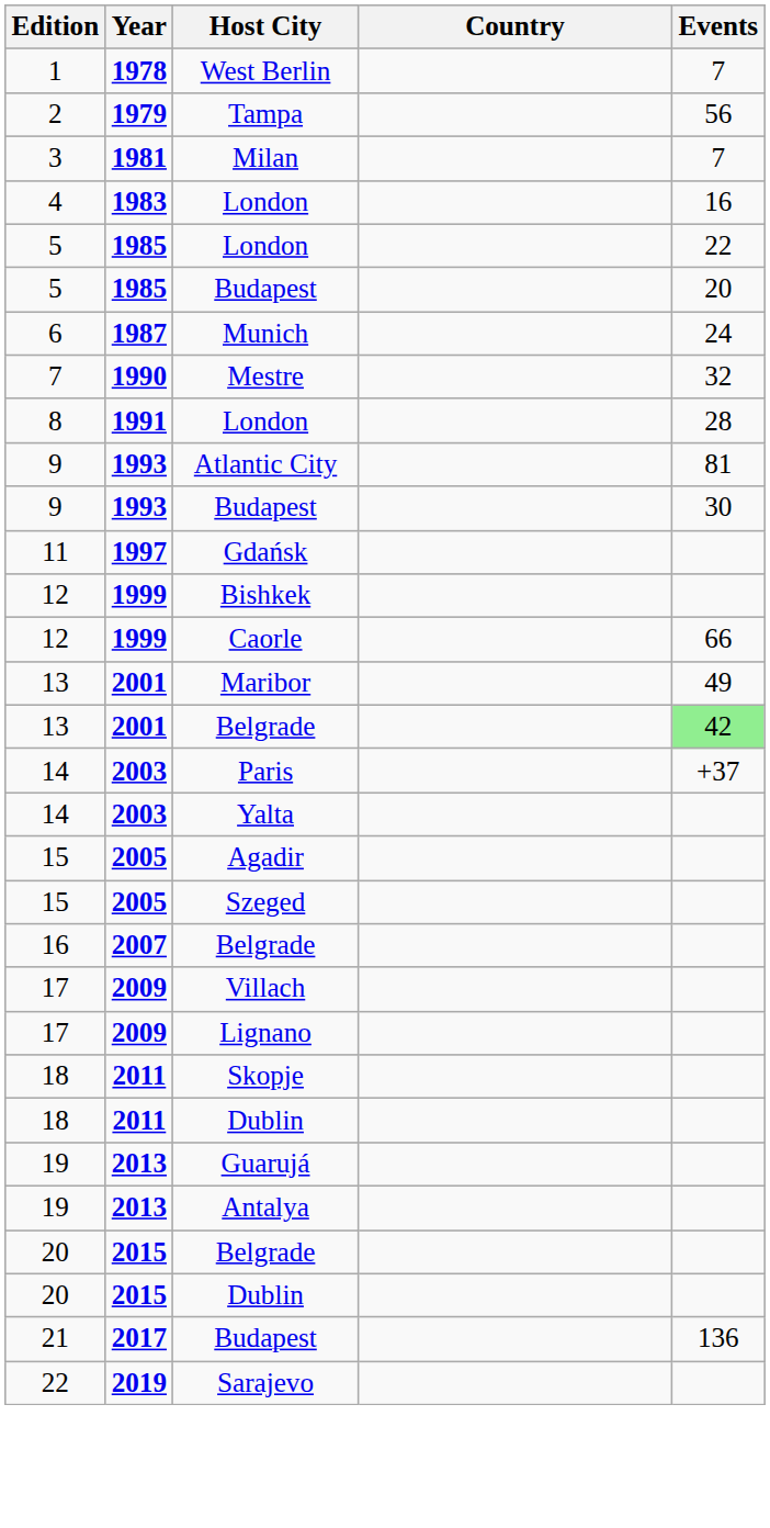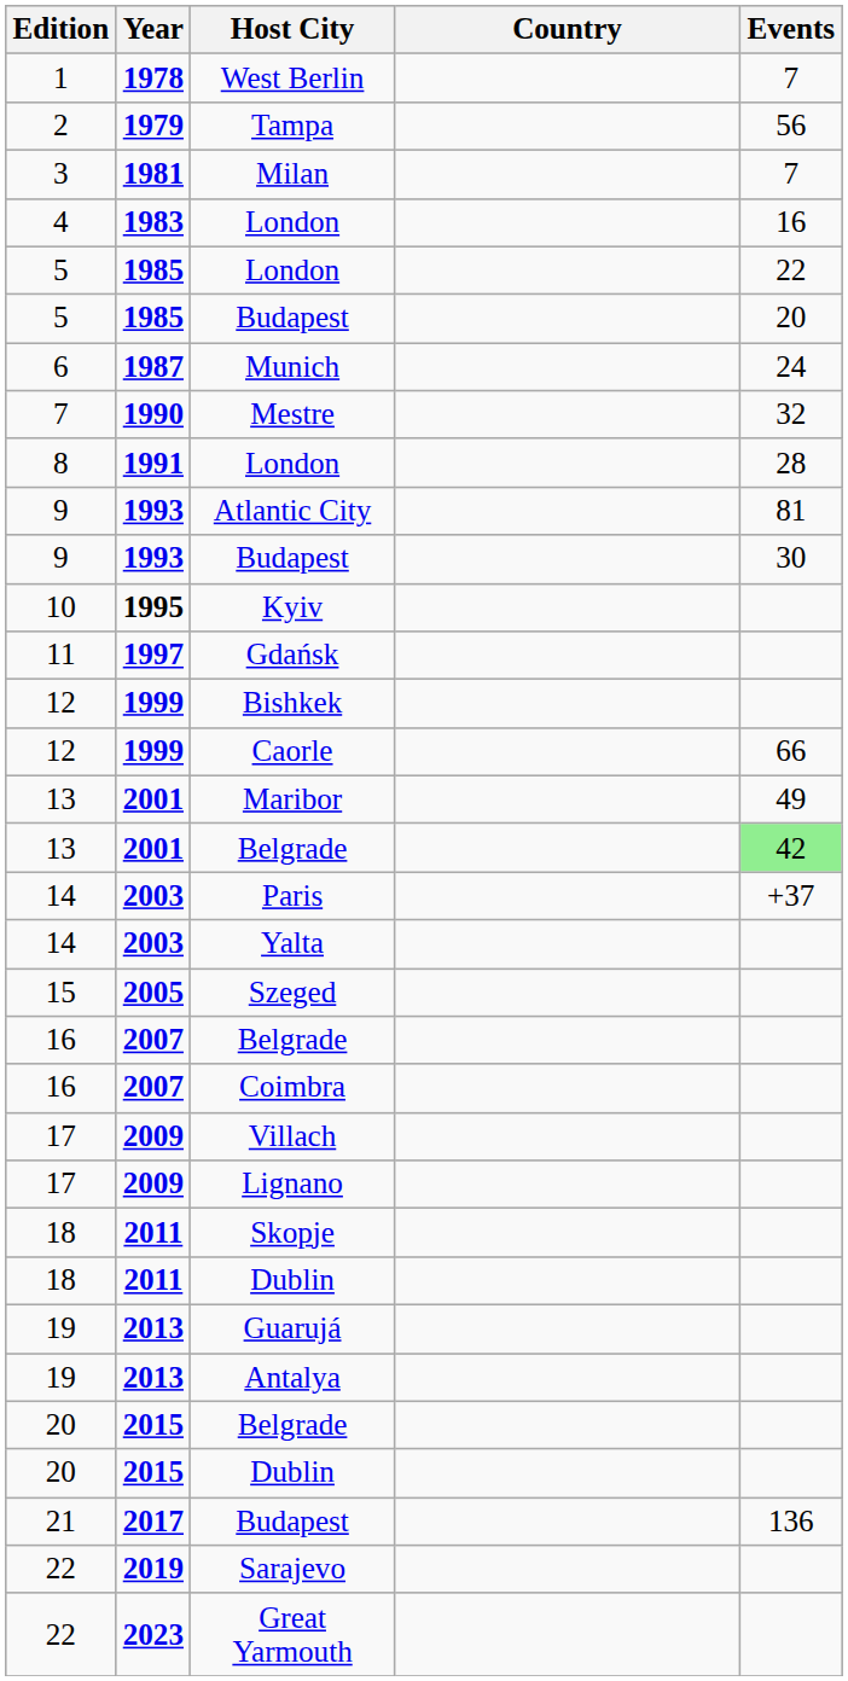+ row: 10 | 1995 | Kyiv
- row: 15 | 2005 | Agadir
+ row: 16 | 2007 | Coimbra
+ row: 22 | 2023 | Great Yarmouth
